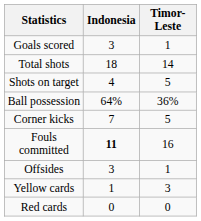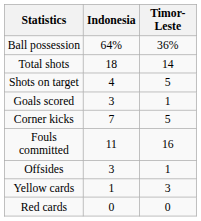rows swapped: Goals scored <-> Ball possession
Fouls committed | Indonesia: bold -> normal
